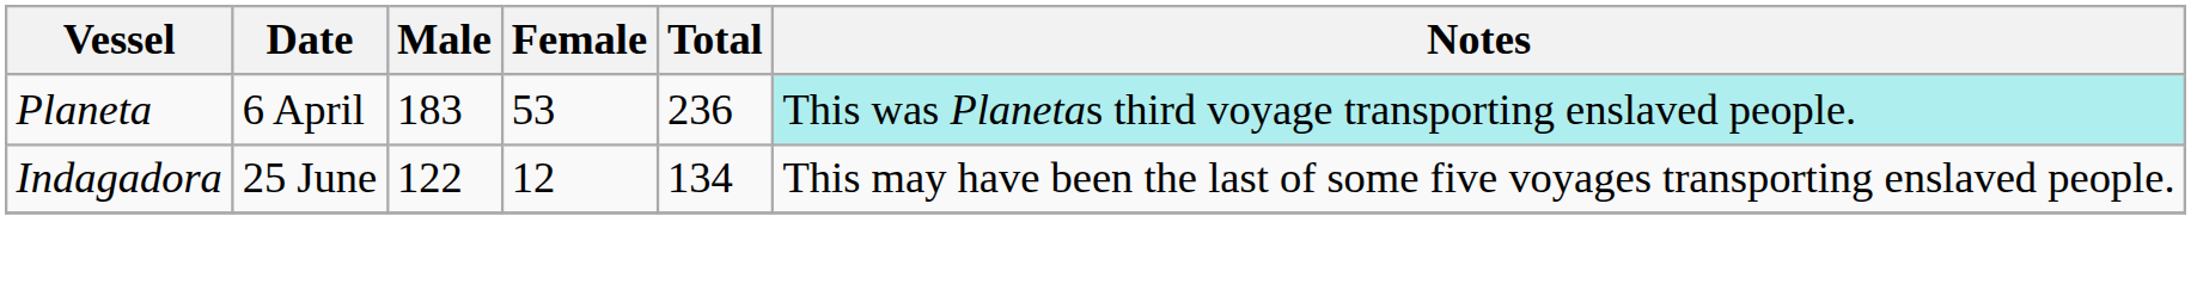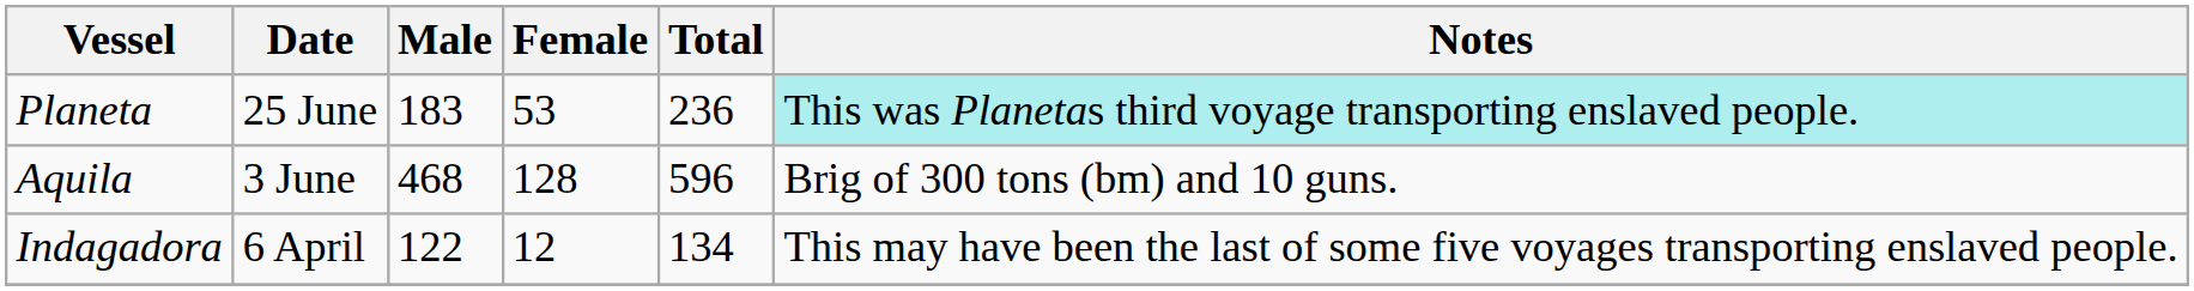Planeta | Date: 6 April -> 25 June
+ row: Aquila | 3 June | 468 | 128 | 596 | Brig of 300 tons (bm) and 10 guns.
Indagadora | Date: 25 June -> 6 April
